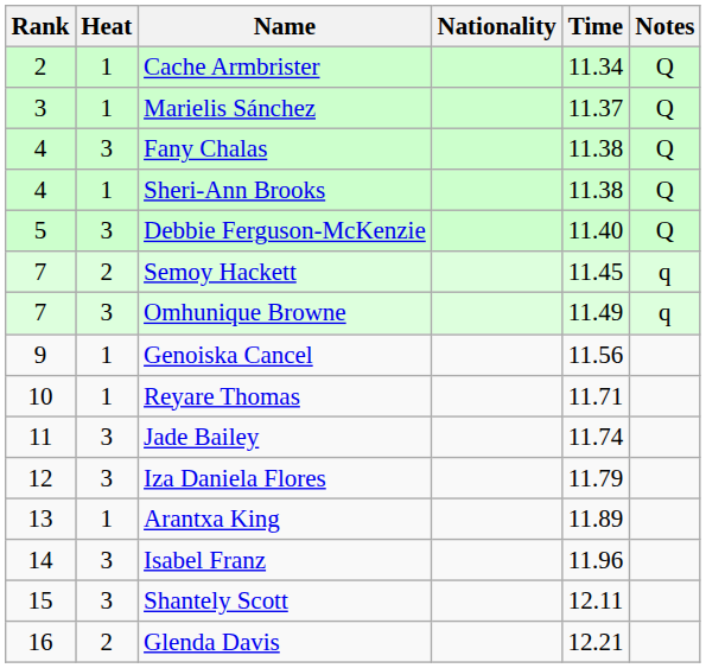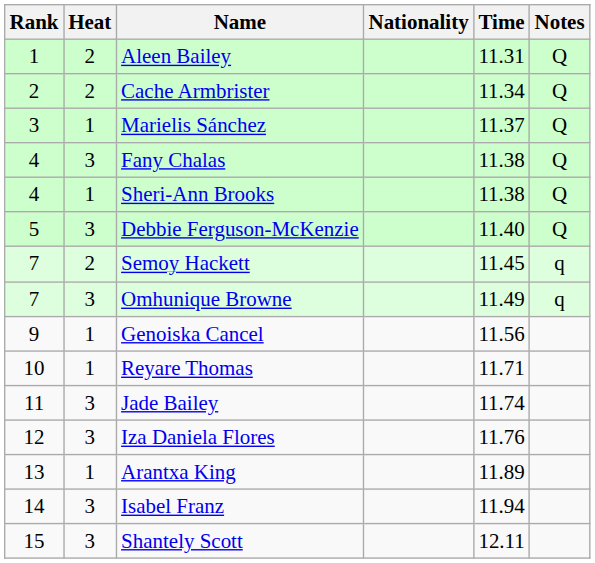+ row: 1 | 2 | Aleen Bailey | 11.31 | Q
Cache Armbrister | Heat: 1 -> 2
Iza Daniela Flores | Time: 11.79 -> 11.76
Isabel Franz | Time: 11.96 -> 11.94
- row: 16 | 2 | Glenda Davis | 12.21
